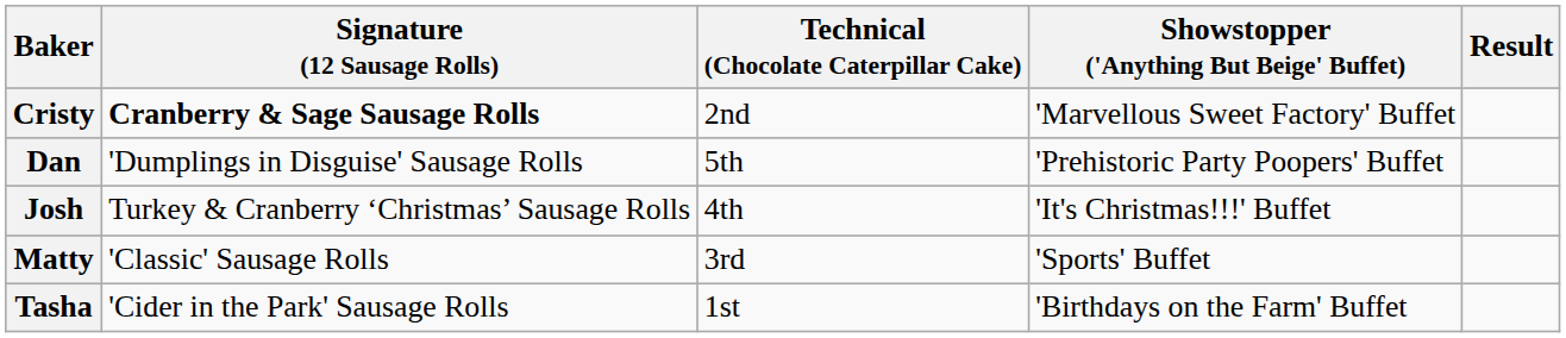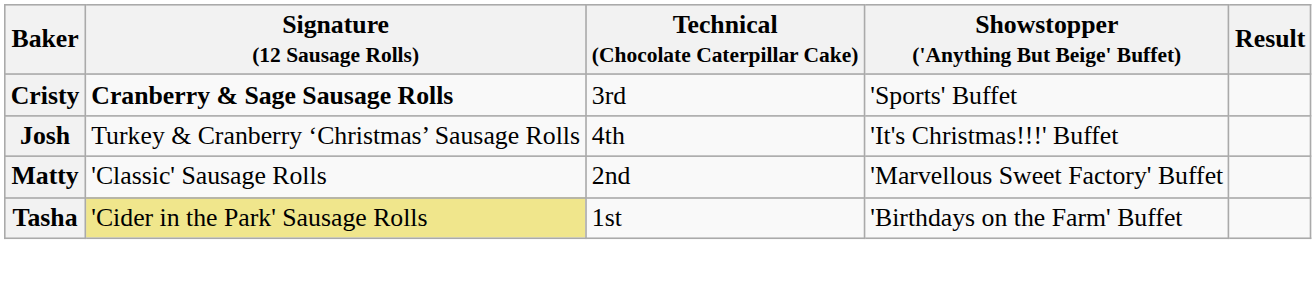Cristy | Technical (Chocolate Caterpillar Cake): 2nd -> 3rd
Cristy | Showstopper ('Anything But Beige' Buffet): 'Marvellous Sweet Factory' Buffet -> 'Sports' Buffet
- row: Dan | 'Dumplings in Disguise' Sausage Rolls | 5th | 'Prehistoric Party Poopers' Buffet
Matty | Technical (Chocolate Caterpillar Cake): 3rd -> 2nd
Matty | Showstopper ('Anything But Beige' Buffet): 'Sports' Buffet -> 'Marvellous Sweet Factory' Buffet
Tasha | Signature (12 Sausage Rolls): no background -> khaki background
